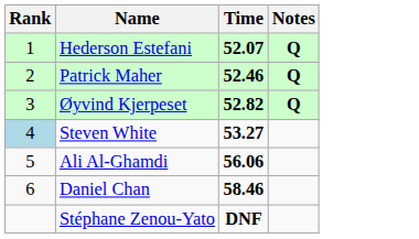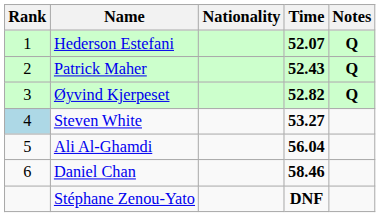+ column: Nationality
Patrick Maher | Time: 52.46 -> 52.43
Ali Al-Ghamdi | Time: 56.06 -> 56.04
